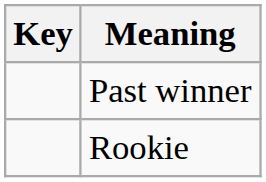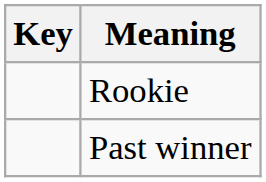rows swapped: Rookie <-> Past winner
